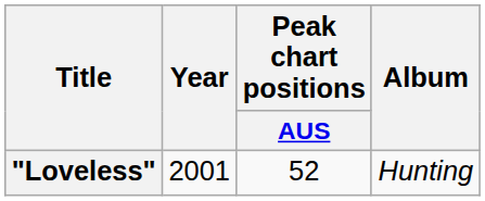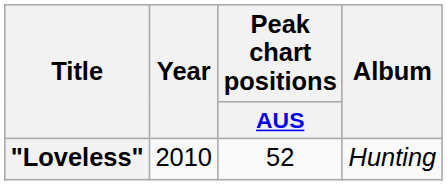"Loveless" | Year: 2001 -> 2010
